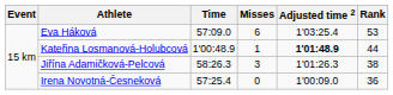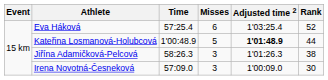Eva Háková | Time: 57:09.0 -> 57:25.4
Eva Háková | Rank: 53 -> 52
Kateřina Losmanová-Holubcová | Misses: 1 -> 5
Irena Novotná-Česneková | Time: 57:25.4 -> 57:09.0
Irena Novotná-Česneková | Misses: 0 -> 3
Irena Novotná-Česneková | Rank: 36 -> 30
